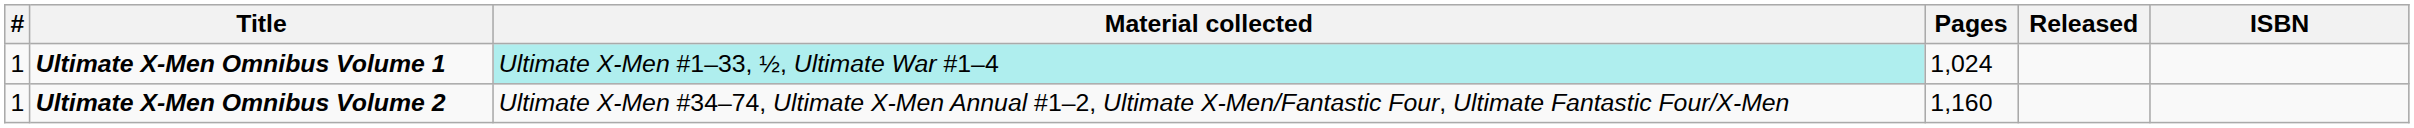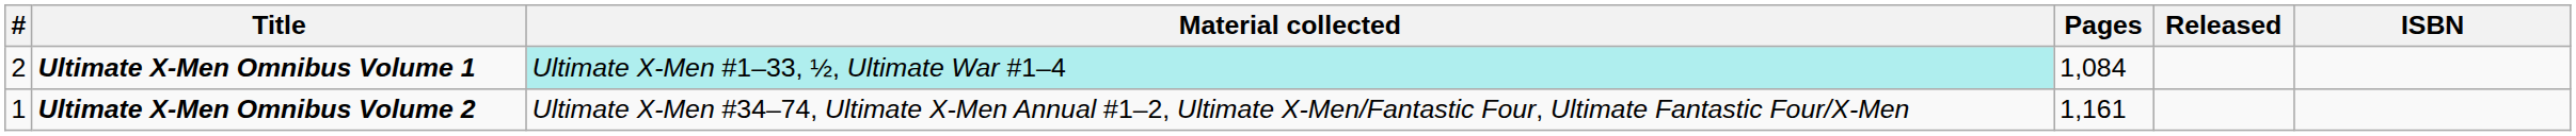Ultimate X-Men Omnibus Volume 1 | #: 1 -> 2
Ultimate X-Men Omnibus Volume 1 | Pages: 1,024 -> 1,084
Ultimate X-Men Omnibus Volume 2 | Pages: 1,160 -> 1,161
